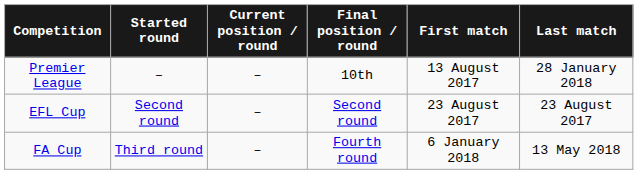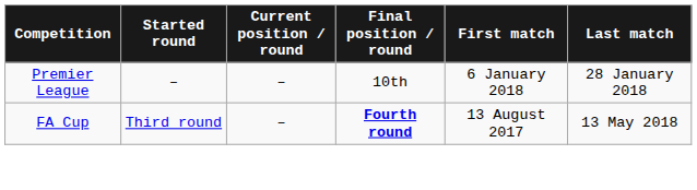Premier League | First match: 13 August 2017 -> 6 January 2018
- row: EFL Cup | Second round | – | Second round | 23 August 2017 | 23 August 2017
FA Cup | Final position / round: normal -> bold
FA Cup | First match: 6 January 2018 -> 13 August 2017
